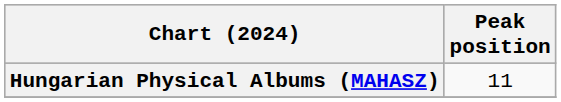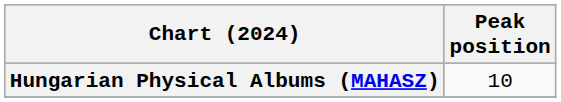Hungarian Physical Albums (MAHASZ) | Peak position: 11 -> 10
